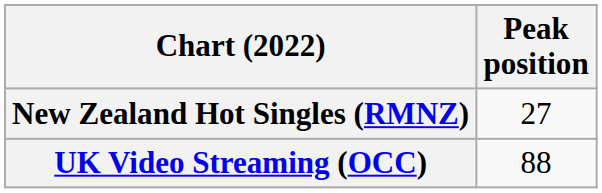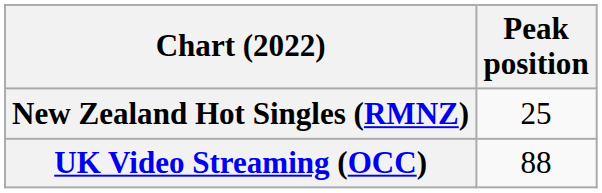New Zealand Hot Singles (RMNZ) | Peak position: 27 -> 25
